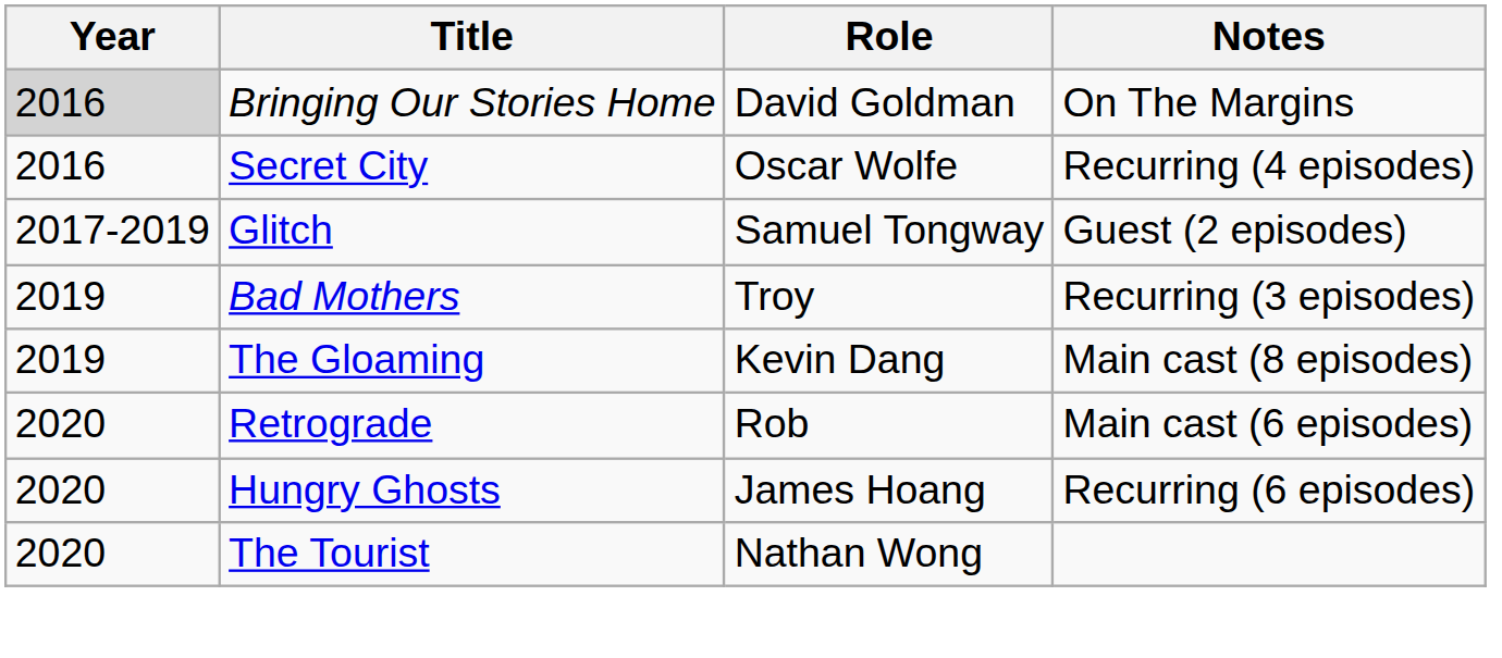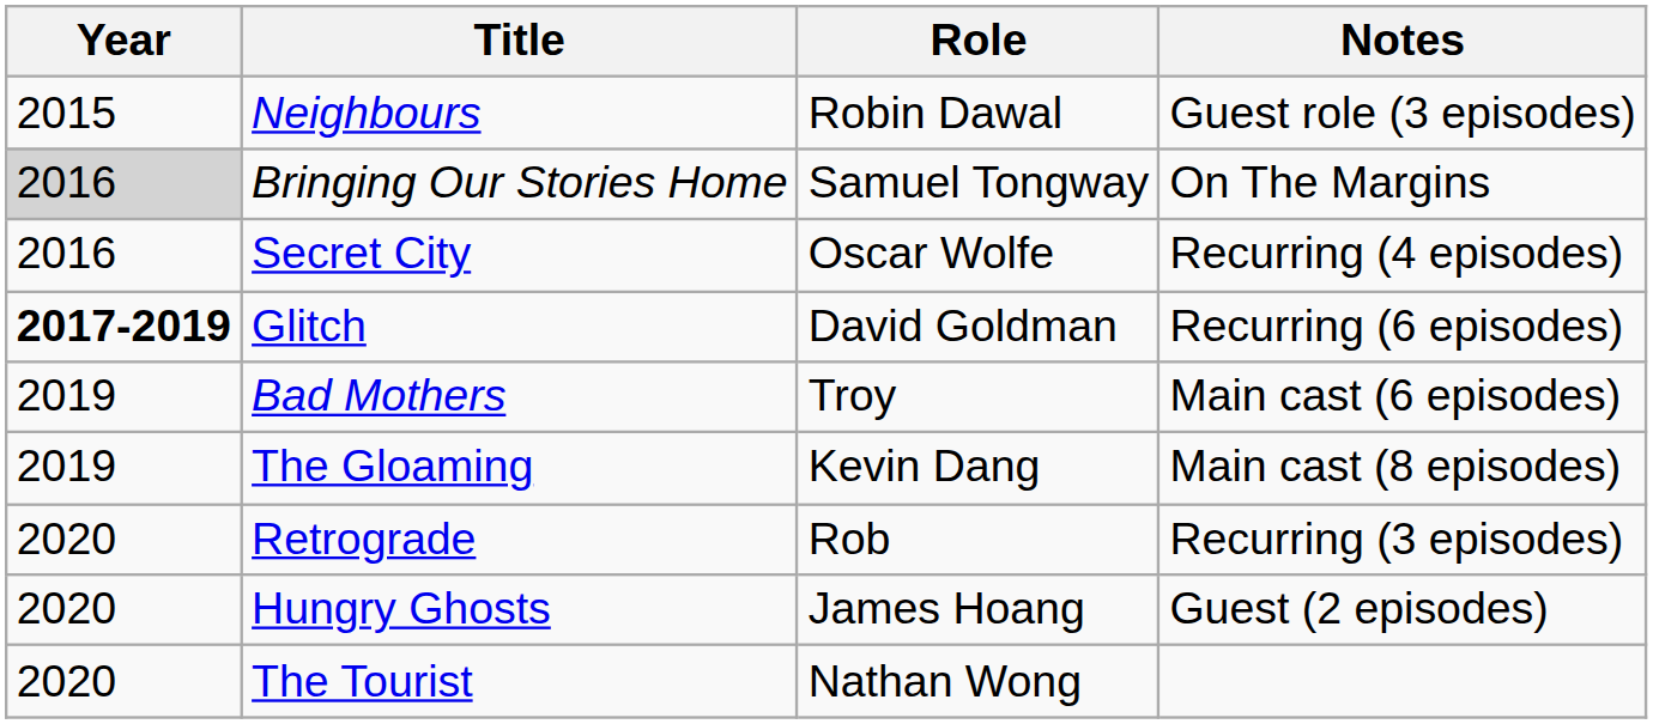+ row: 2015 | Neighbours | Robin Dawal | Guest role (3 episodes)
Bringing Our Stories Home | Role: David Goldman -> Samuel Tongway
Glitch | Year: normal -> bold
Glitch | Role: Samuel Tongway -> David Goldman
Glitch | Notes: Guest (2 episodes) -> Recurring (6 episodes)
Bad Mothers | Notes: Recurring (3 episodes) -> Main cast (6 episodes)
Retrograde | Notes: Main cast (6 episodes) -> Recurring (3 episodes)
Hungry Ghosts | Notes: Recurring (6 episodes) -> Guest (2 episodes)
